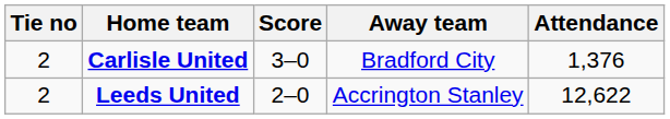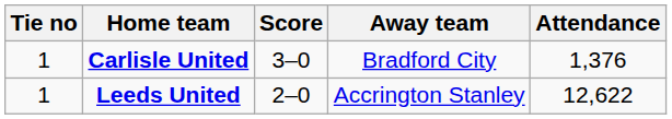Carlisle United | Tie no: 2 -> 1
Leeds United | Tie no: 2 -> 1
